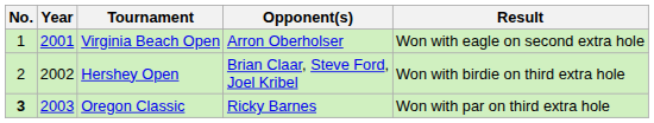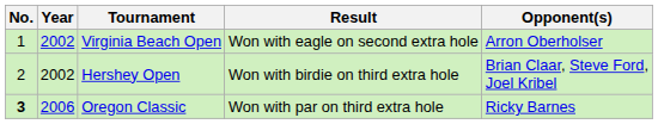columns swapped: Opponent(s) <-> Result
Virginia Beach Open | Year: 2001 -> 2002
Oregon Classic | Year: 2003 -> 2006
